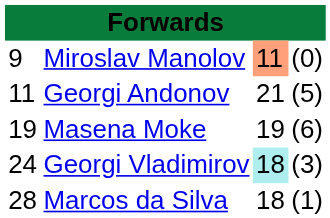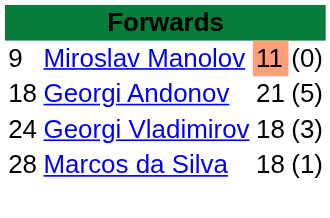Georgi Andonov | column 1: 11 -> 18
- row: 19 | Masena Moke | 19 | (6)
Georgi Vladimirov | column 3: paleturquoise background -> no background
